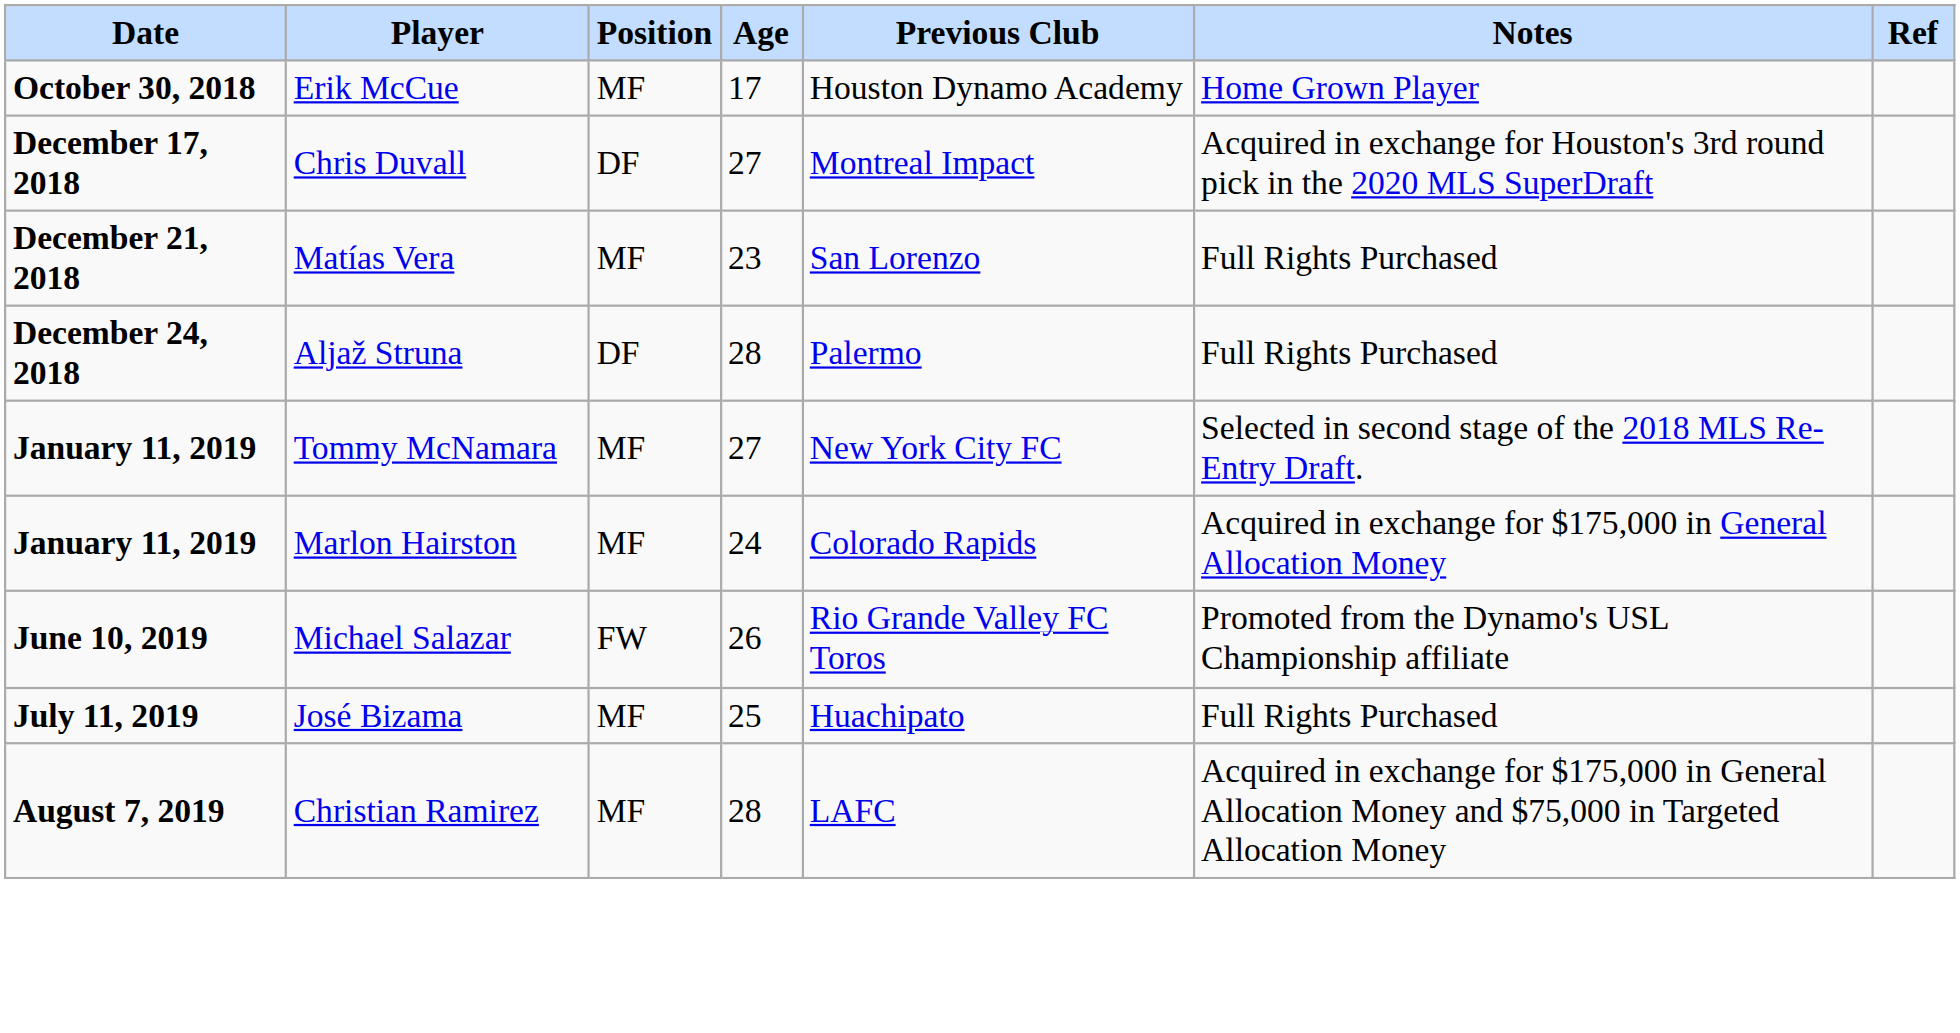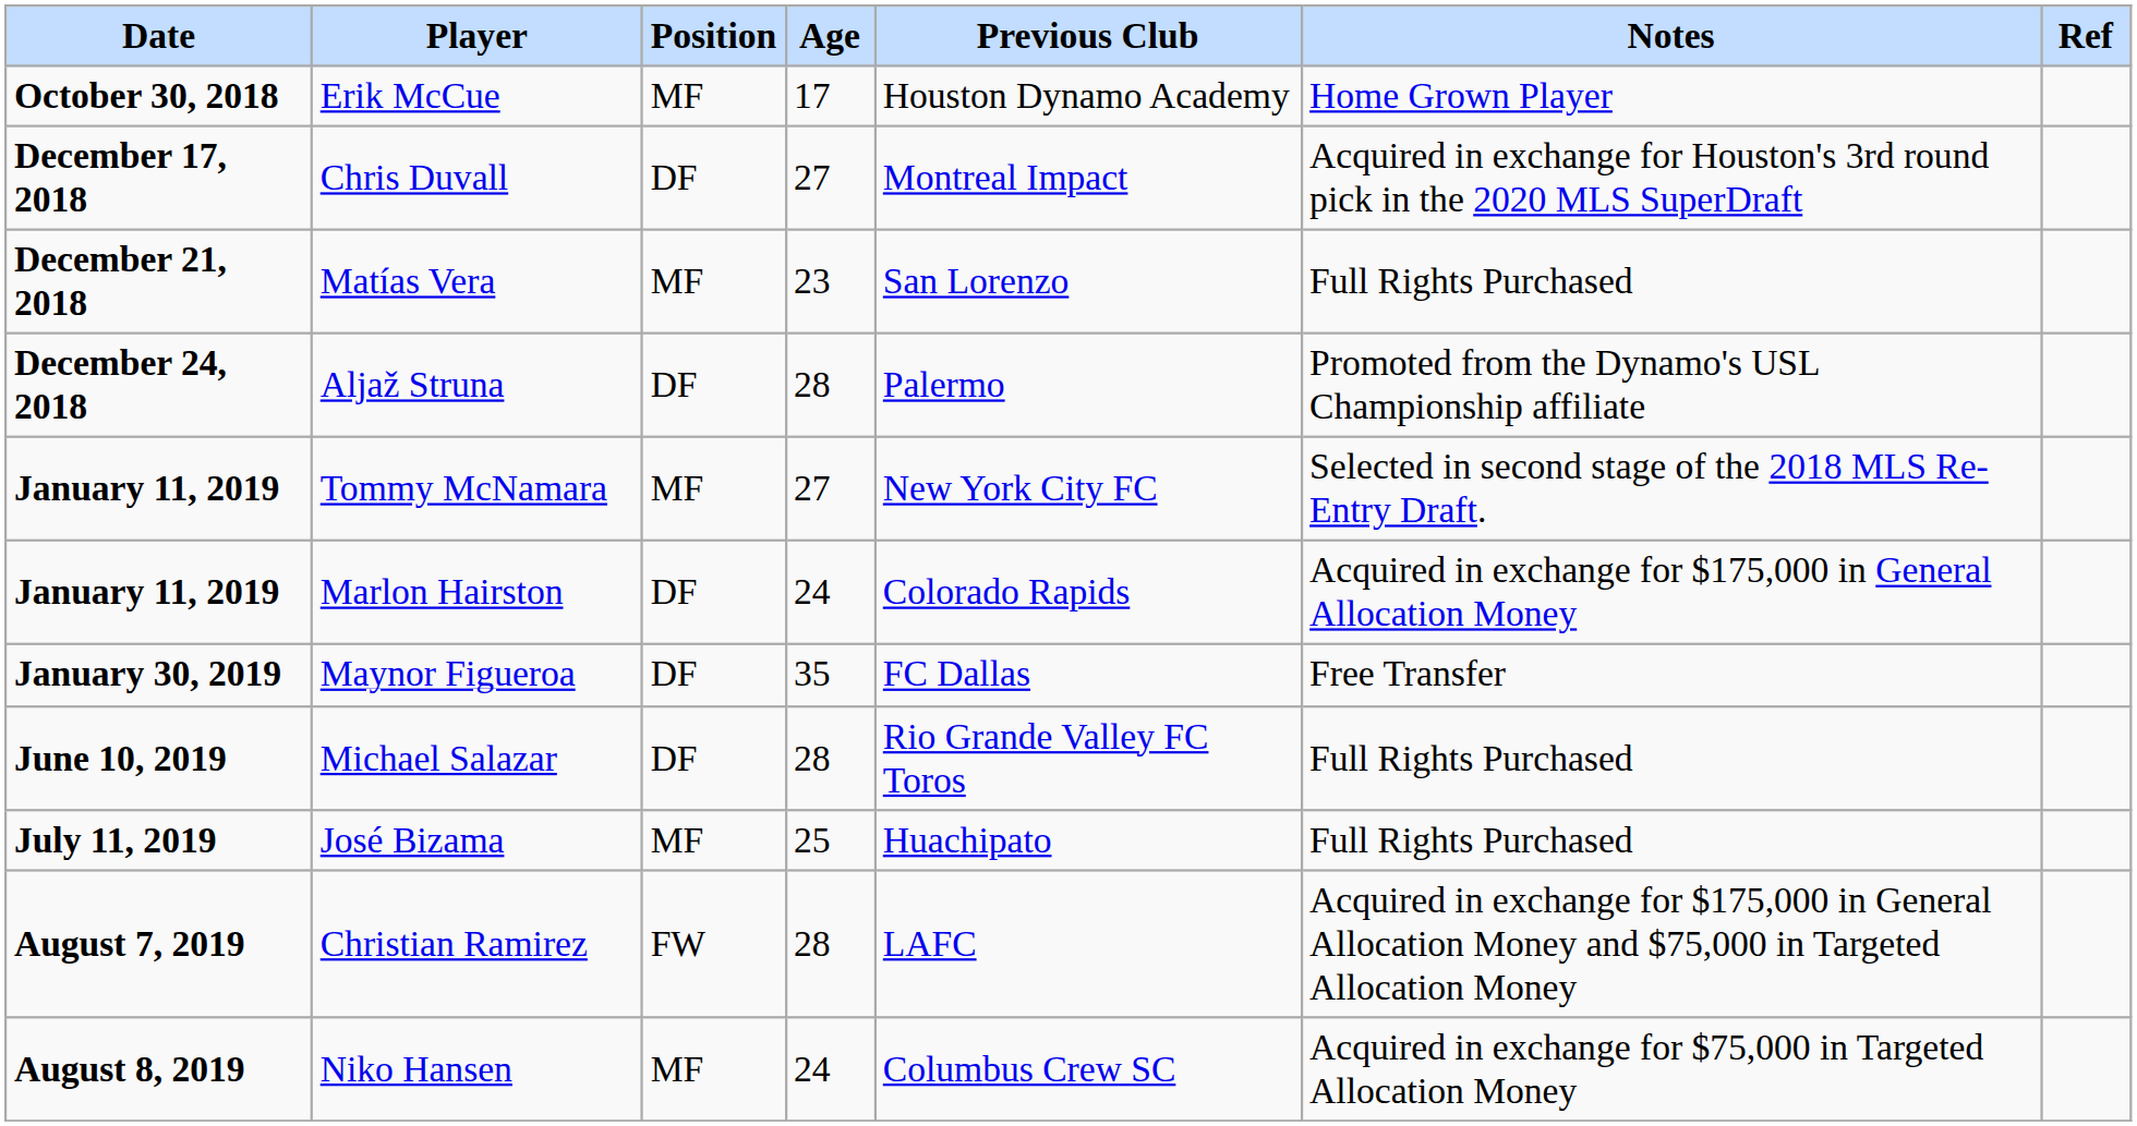Aljaž Struna | Notes: Full Rights Purchased -> Promoted from the Dynamo's USL Championship affiliate
Marlon Hairston | Position: MF -> DF
+ row: January 30, 2019 | Maynor Figueroa | DF | 35 | FC Dallas | Free Transfer
Michael Salazar | Position: FW -> DF
Michael Salazar | Age: 26 -> 28
Michael Salazar | Notes: Promoted from the Dynamo's USL Championship affiliate -> Full Rights Purchased
Christian Ramirez | Position: MF -> FW
+ row: August 8, 2019 | Niko Hansen | MF | 24 | Columbus Crew SC | Acquired in exchange for $75,000 in Targeted Allocation Money
